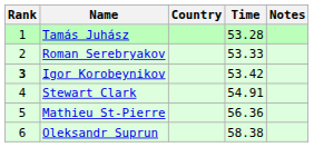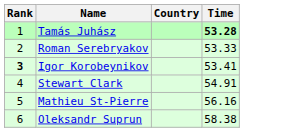- column: Notes
Tamás Juhász | Time: normal -> bold
Igor Korobeynikov | Time: 53.42 -> 53.41
Mathieu St-Pierre | Time: 56.36 -> 56.16
